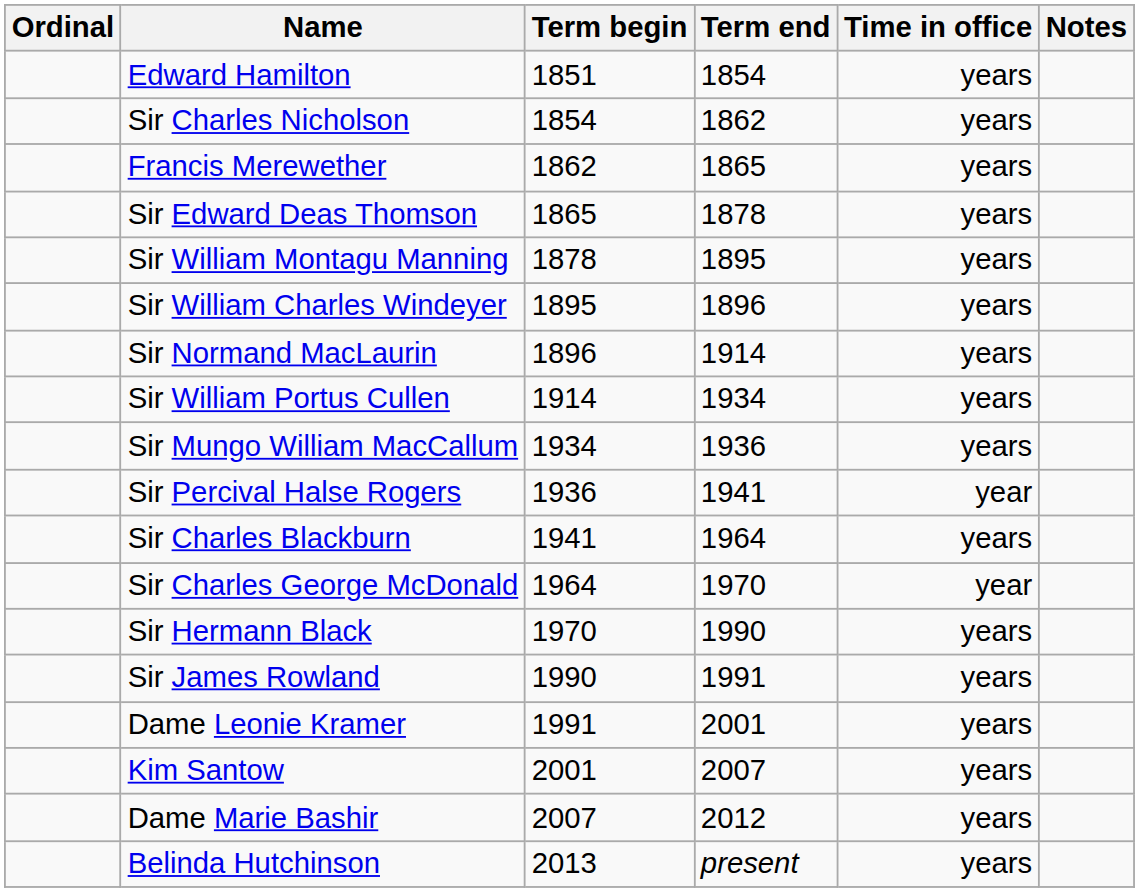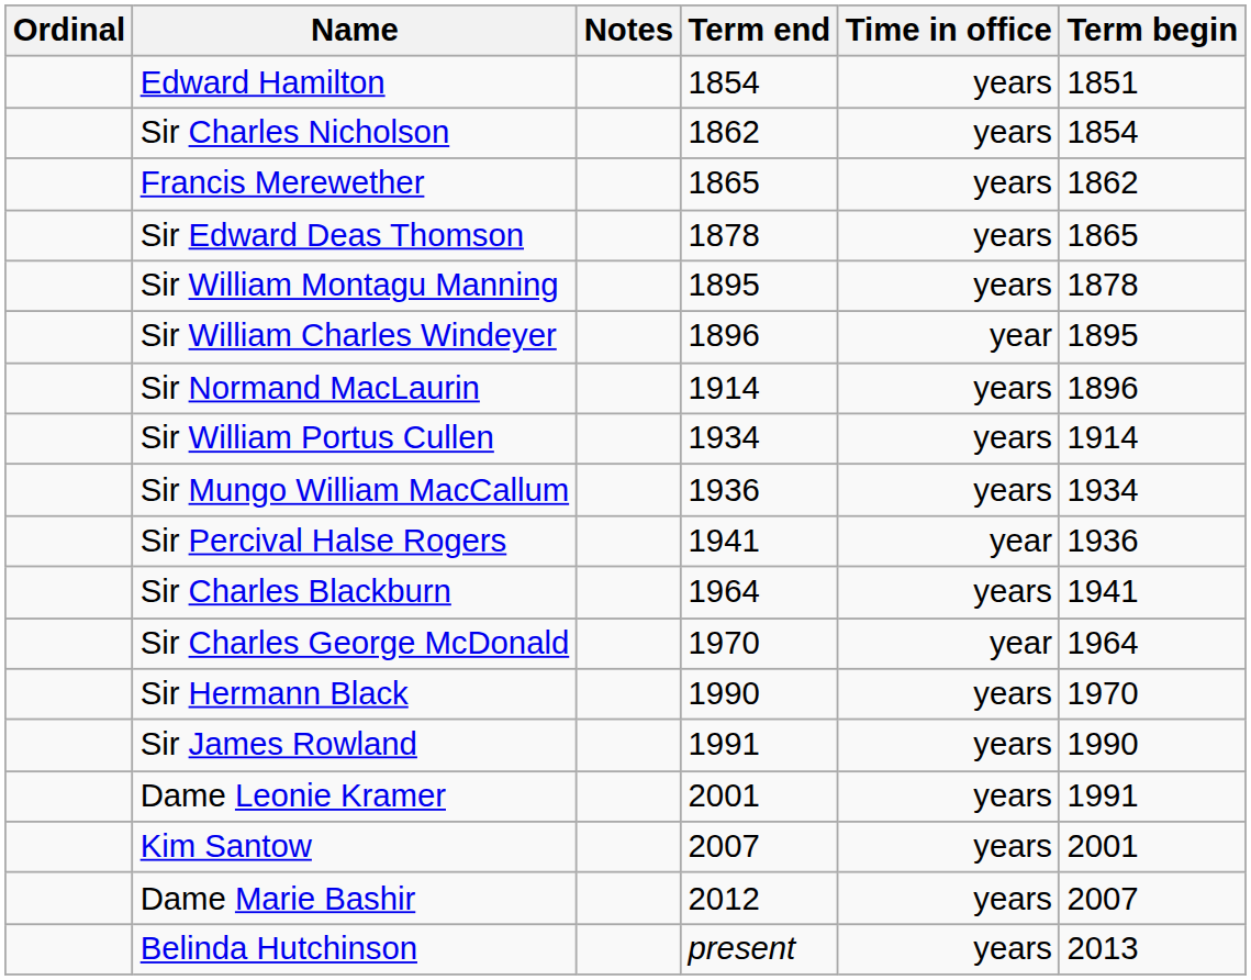columns swapped: Term begin <-> Notes
Sir William Charles Windeyer | Time in office: years -> year
